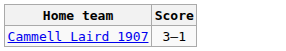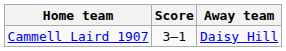+ column: Away team | Daisy Hill
